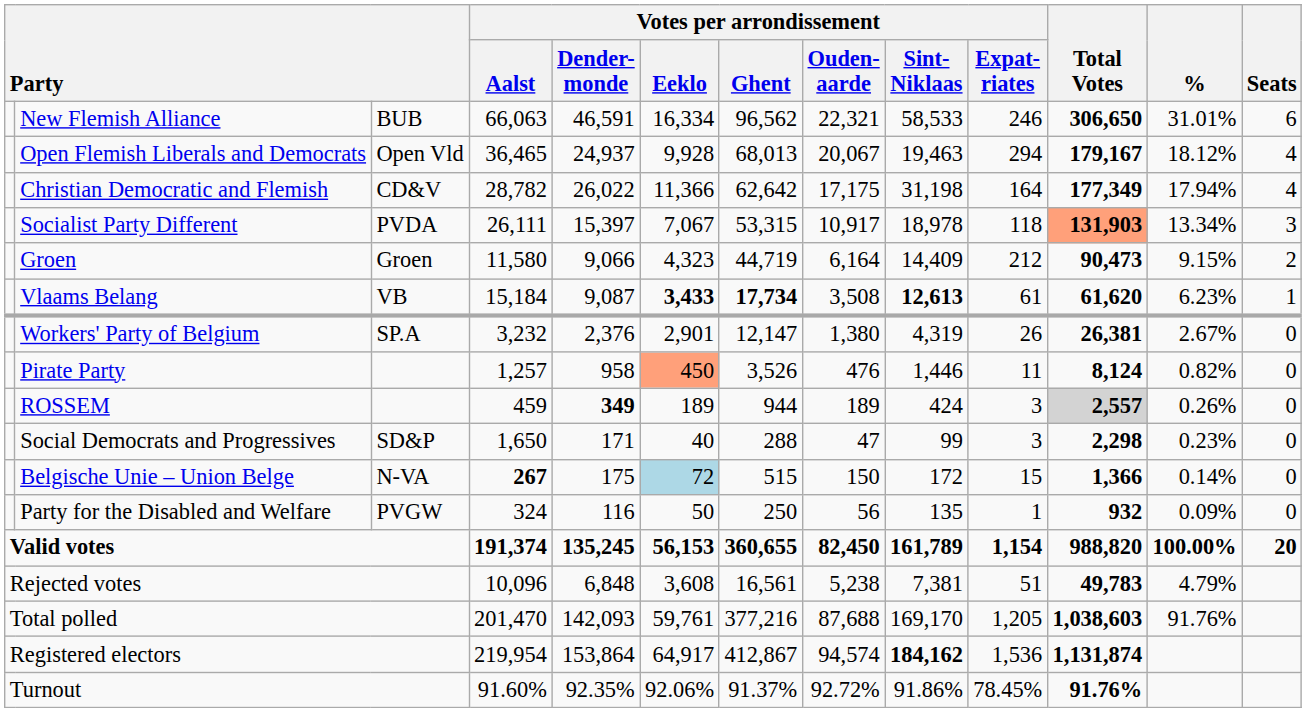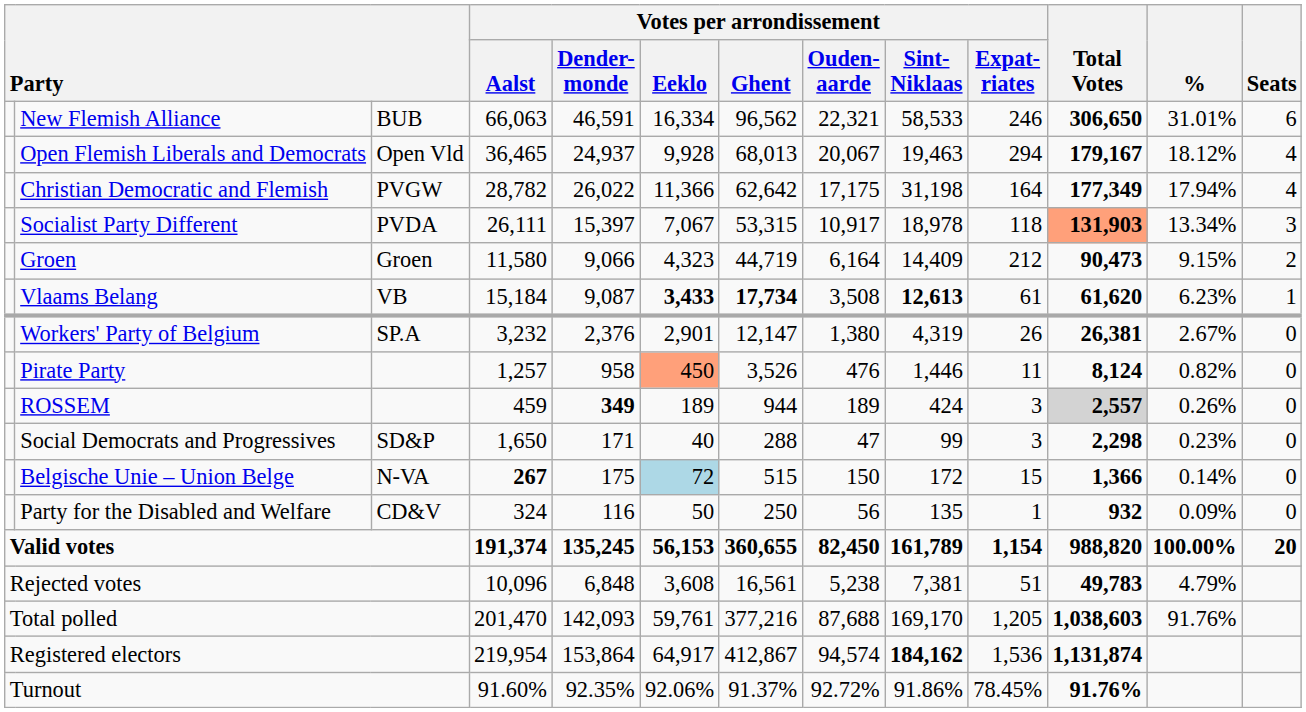Christian Democratic and Flemish | column 3: CD&V -> PVGW
Party for the Disabled and Welfare | column 3: PVGW -> CD&V
